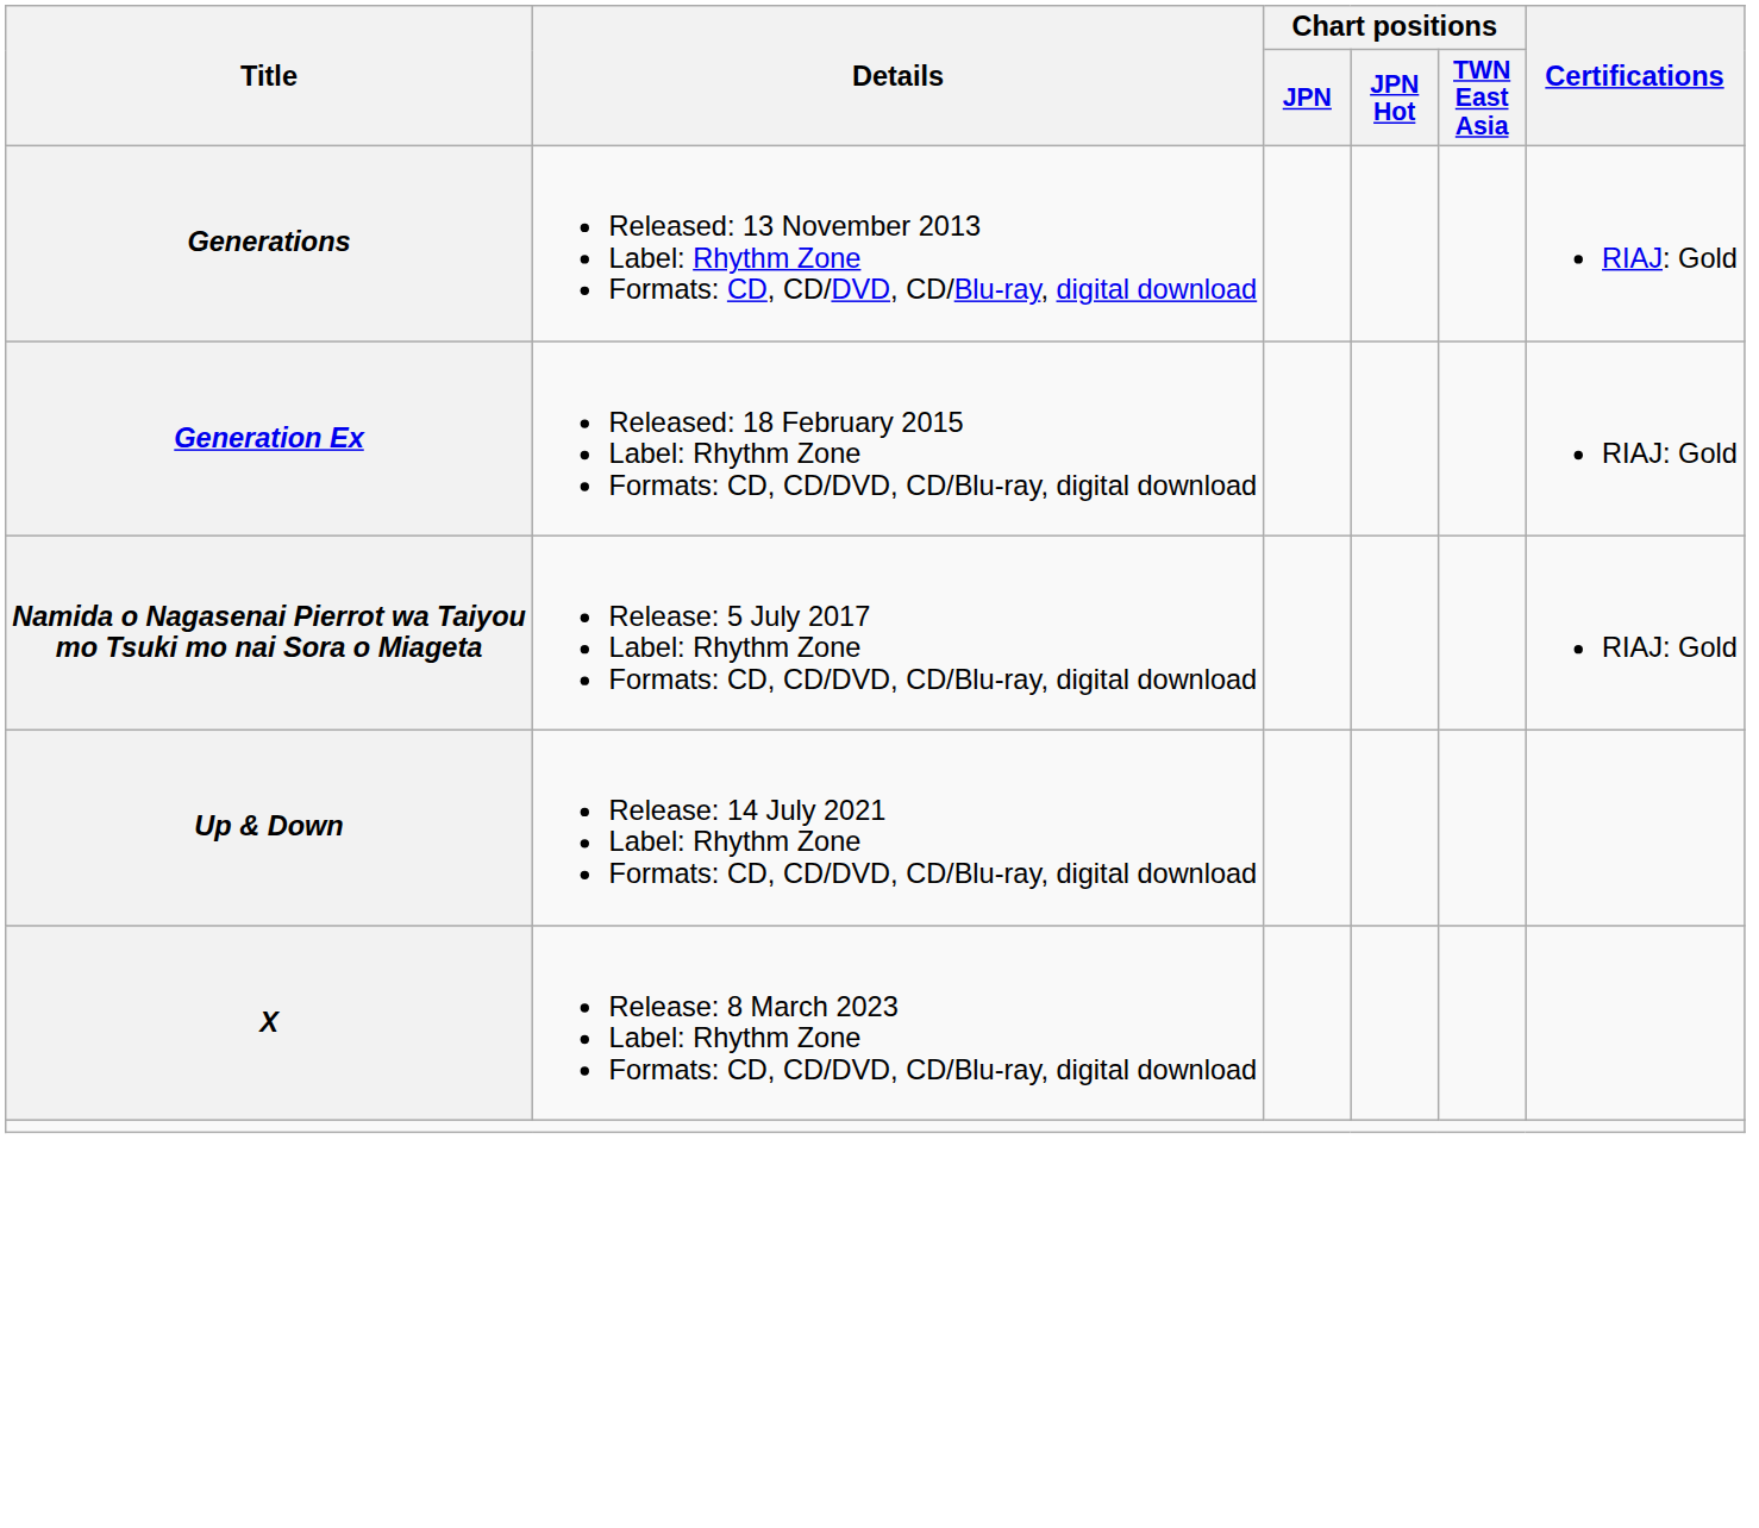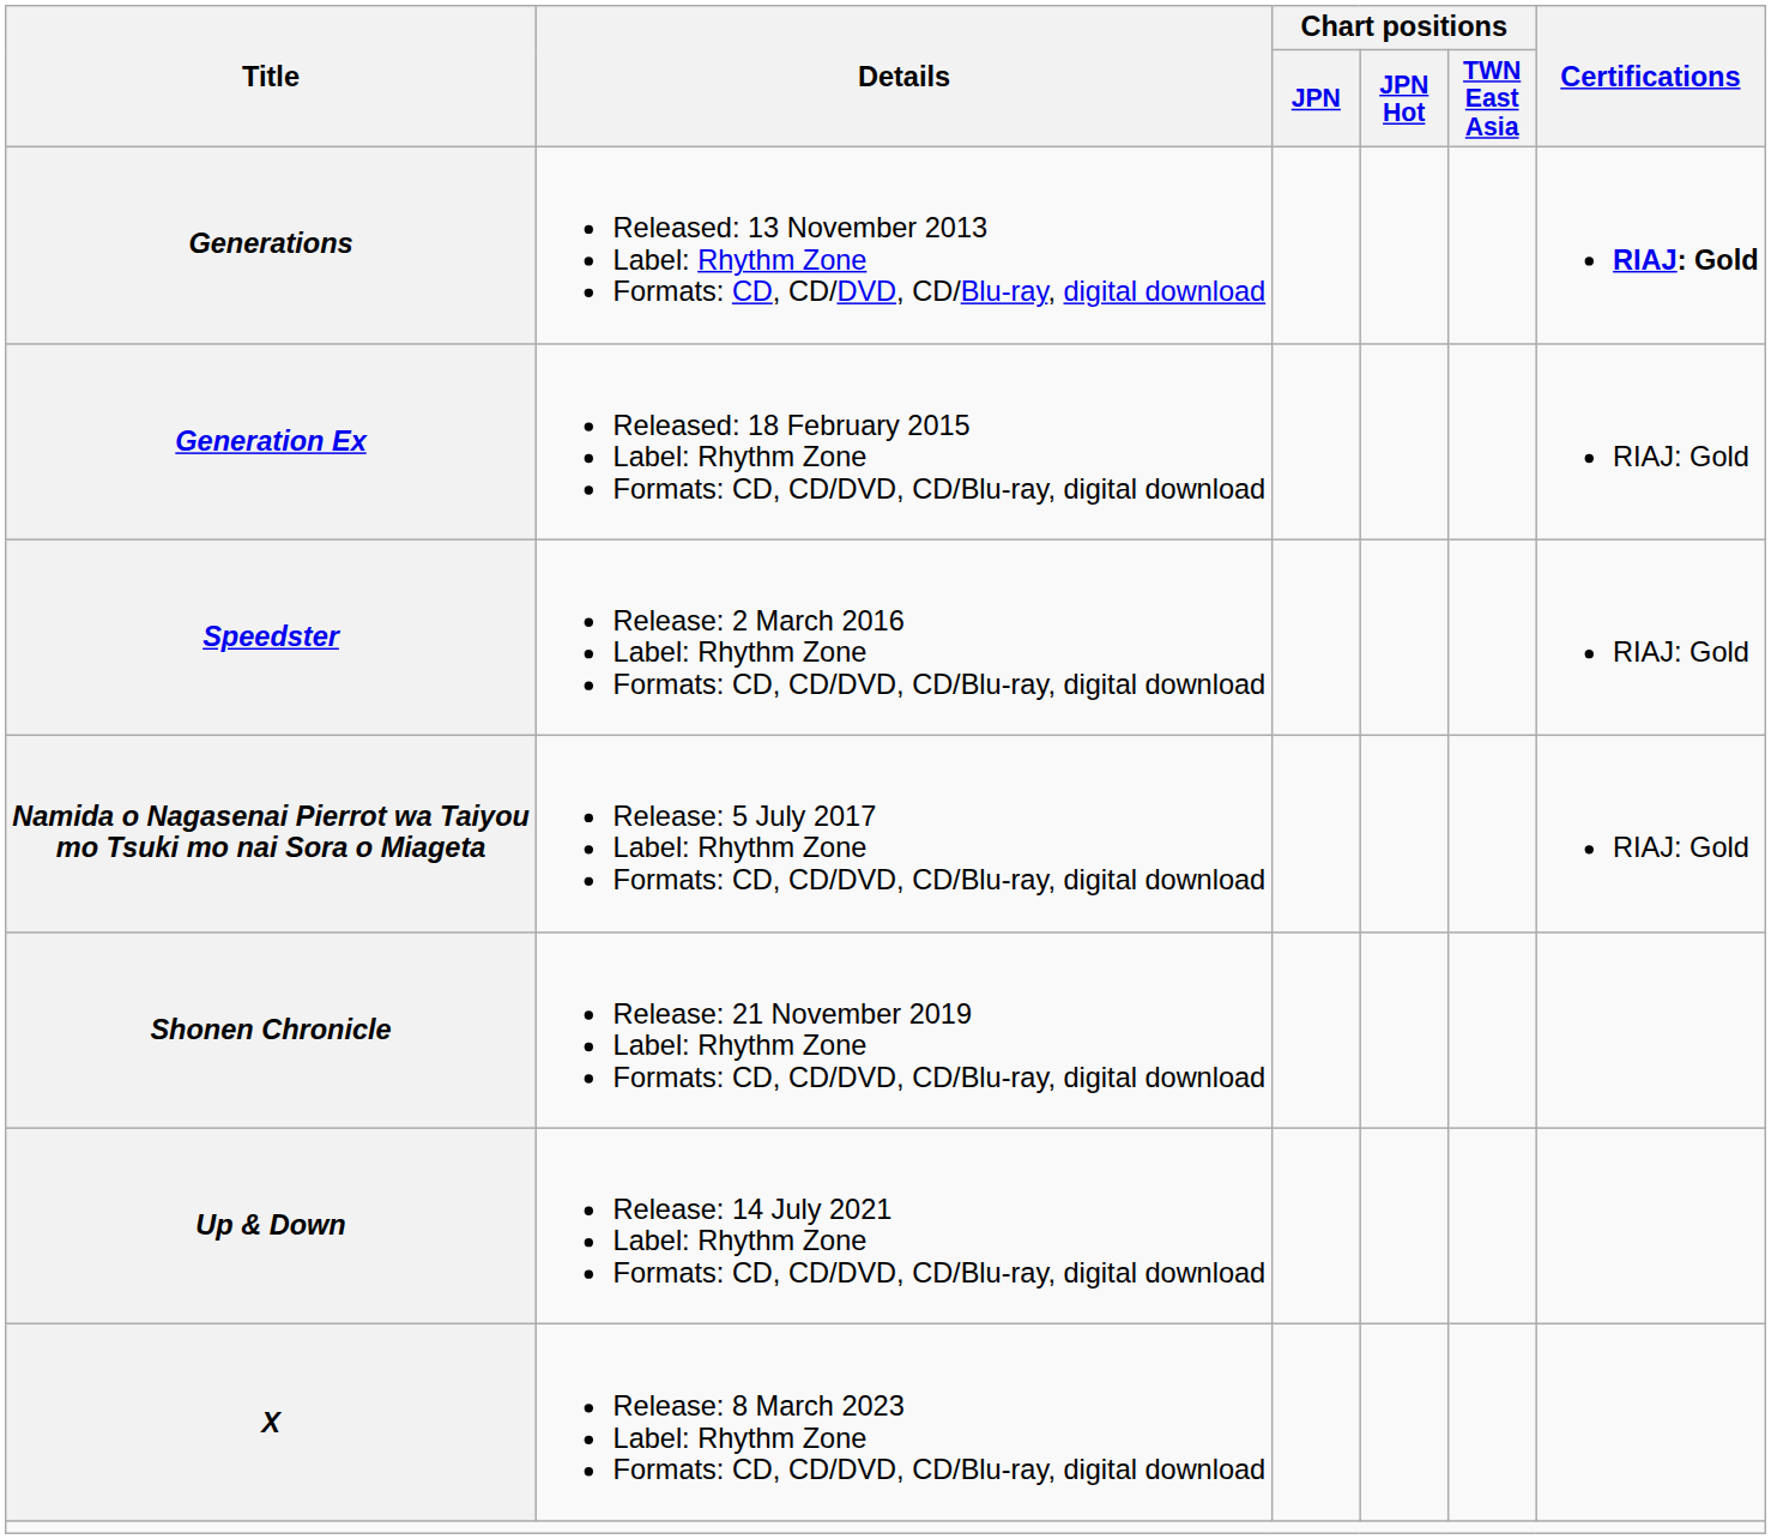Generations | Certifications: normal -> bold
+ row: Speedster | Release: 2 March 2016 Label: Rhythm Zone Formats: CD, CD/DVD, CD/Blu-ray, digital download | RIAJ: Gold
+ row: Shonen Chronicle | Release: 21 November 2019 Label: Rhythm Zone Formats: CD, CD/DVD, CD/Blu-ray, digital download
